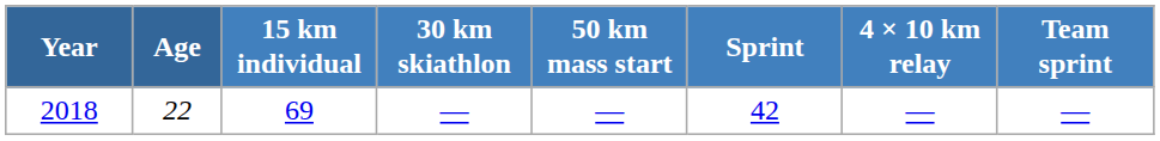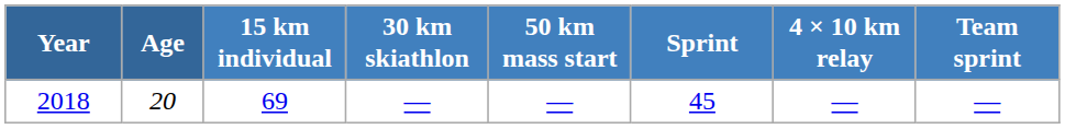2018 | Age: 22 -> 20
2018 | Sprint: 42 -> 45
